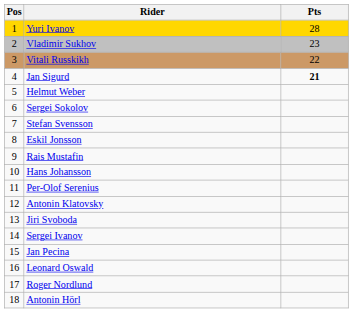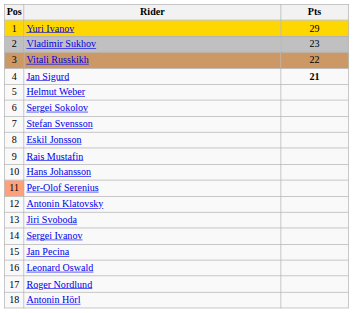Yuri Ivanov | Pts: 28 -> 29
Per-Olof Serenius | Pos: no background -> lightsalmon background
